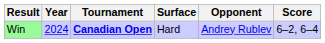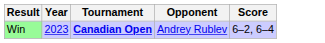- column: Surface | Hard
Win | Year: 2024 -> 2023
